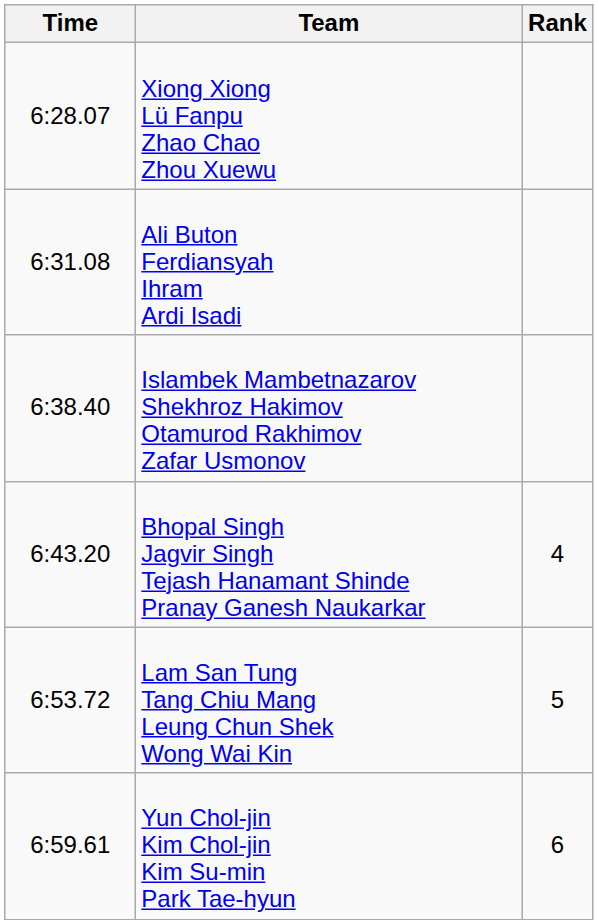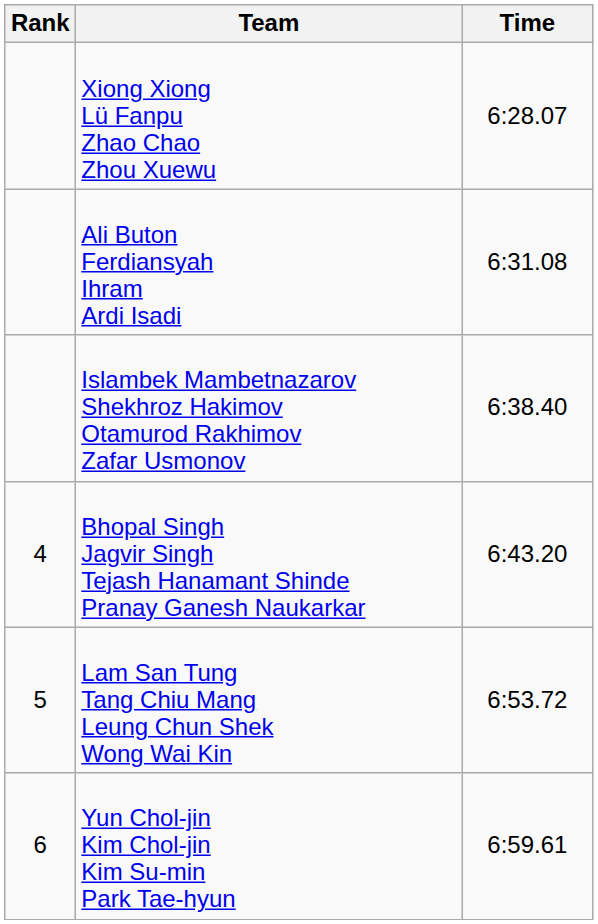columns swapped: Rank <-> Time
